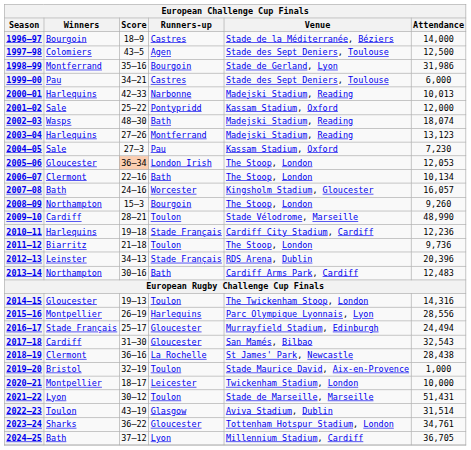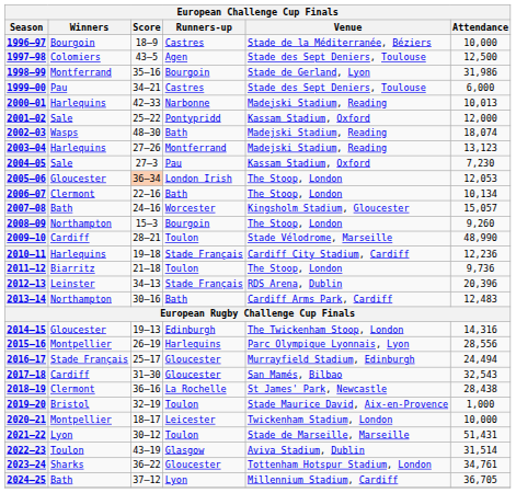1996–97 | Attendance: 14,000 -> 10,000
2007–08 | Attendance: 16,057 -> 15,057
2014–15 | Runners-up: Toulon -> Edinburgh
